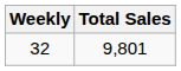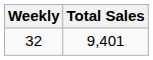32 | Total Sales: 9,801 -> 9,401
